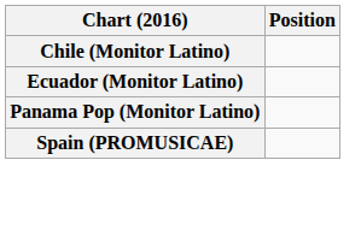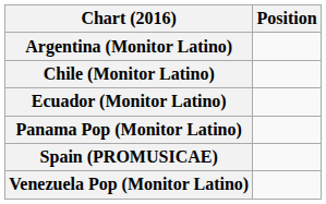+ row: Argentina (Monitor Latino)
+ row: Venezuela Pop (Monitor Latino)
